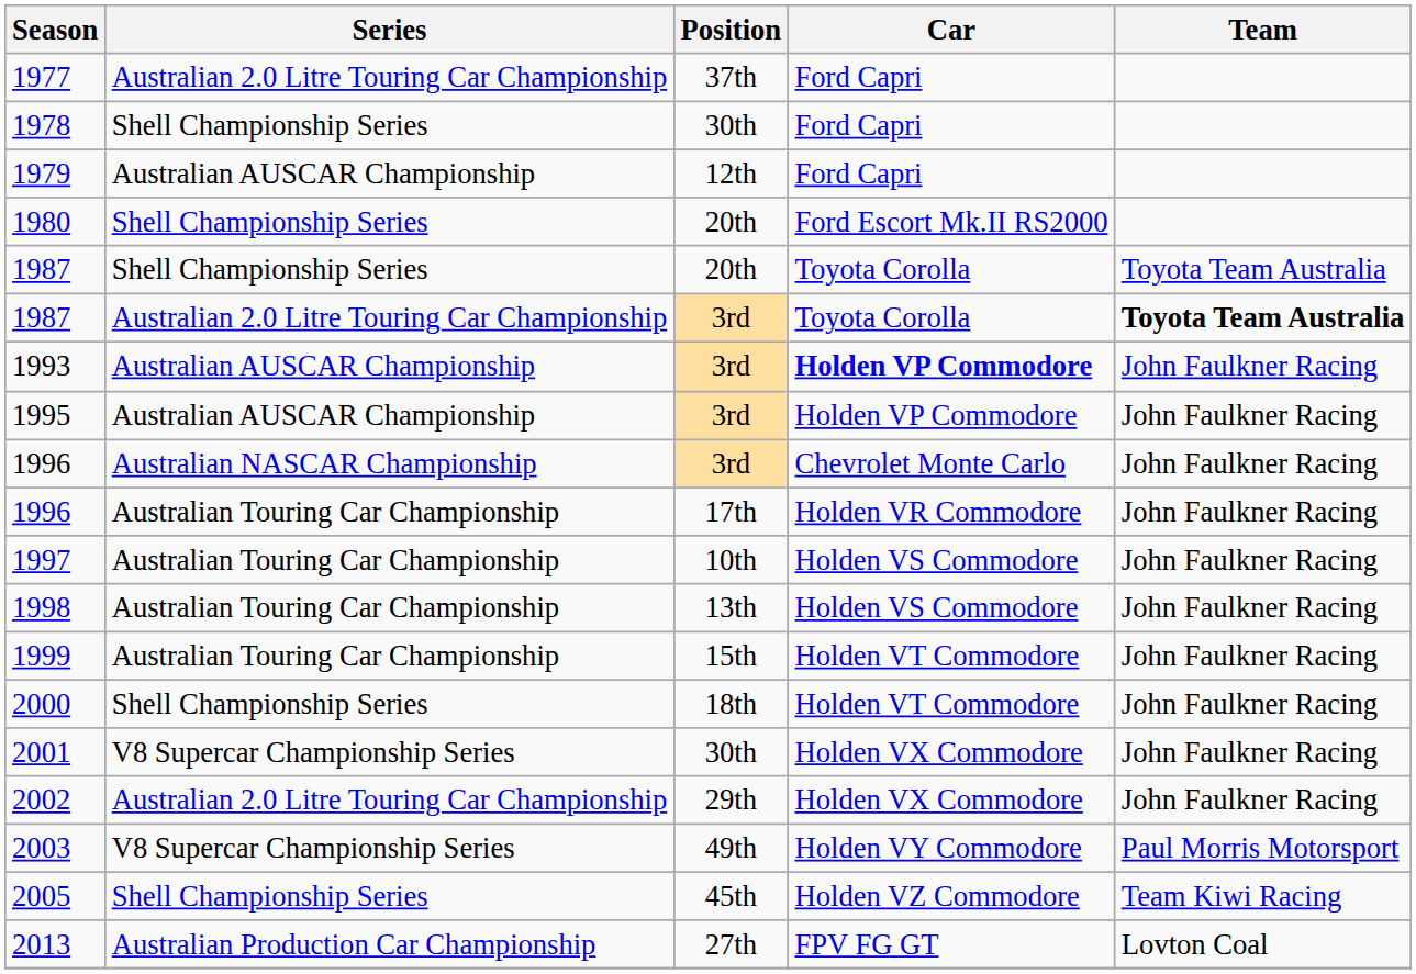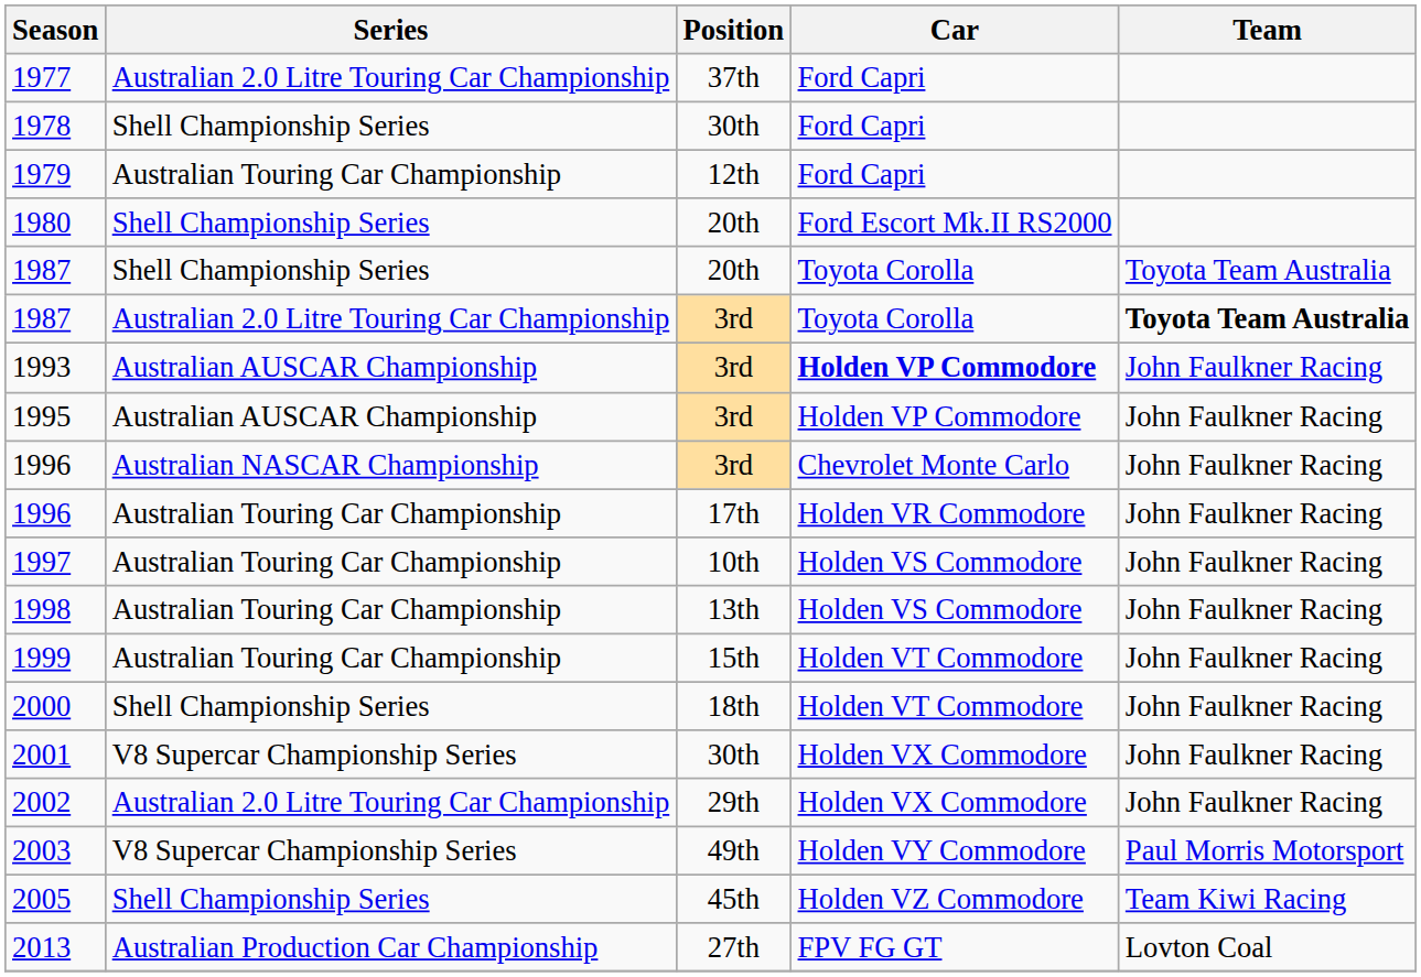1979 | Series: Australian AUSCAR Championship -> Australian Touring Car Championship
